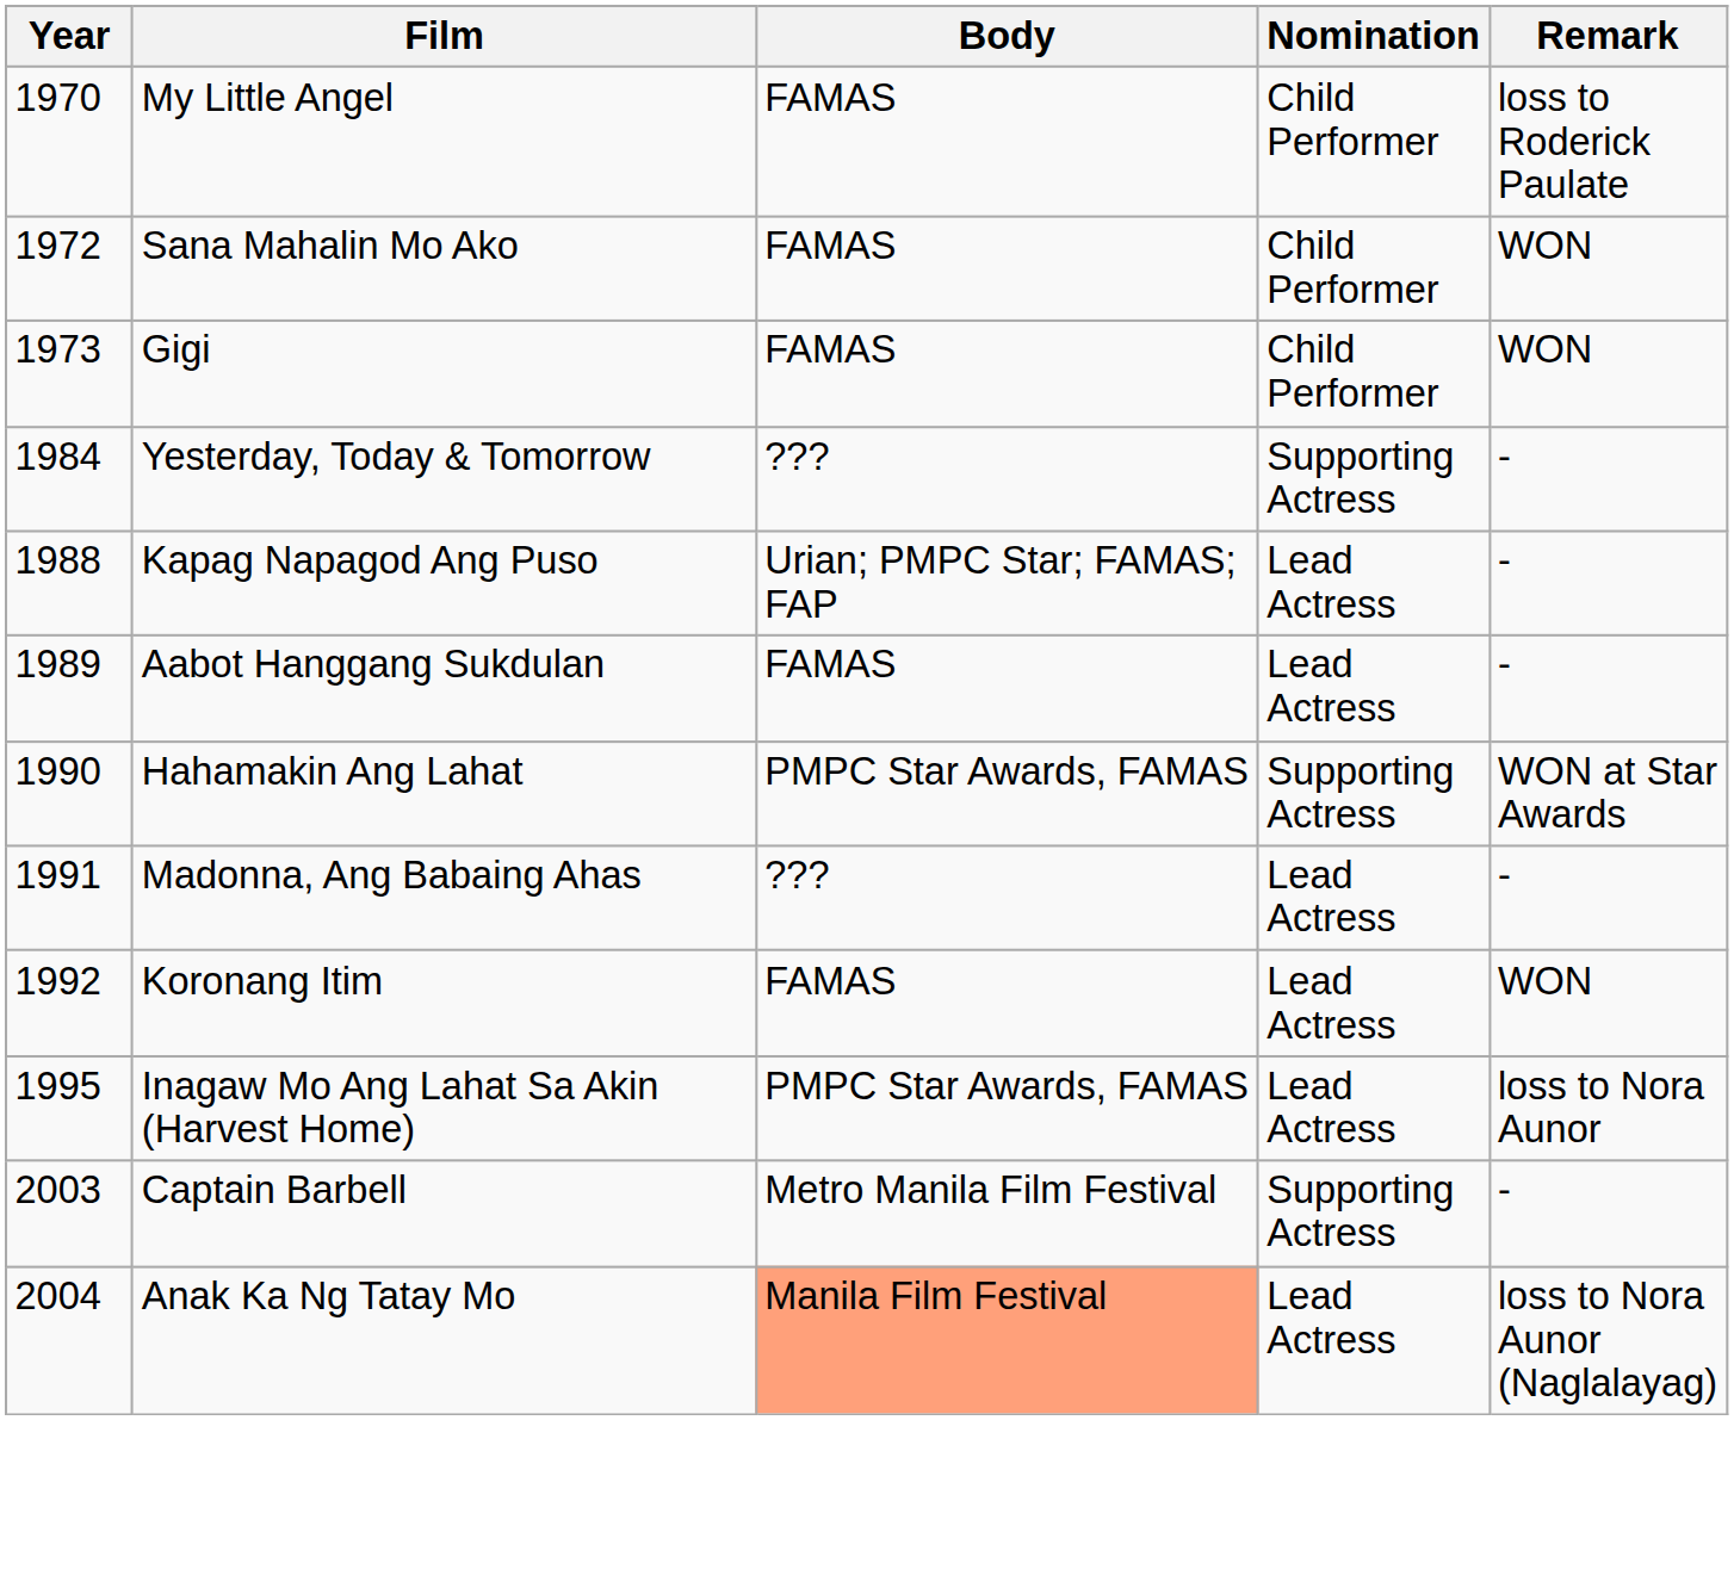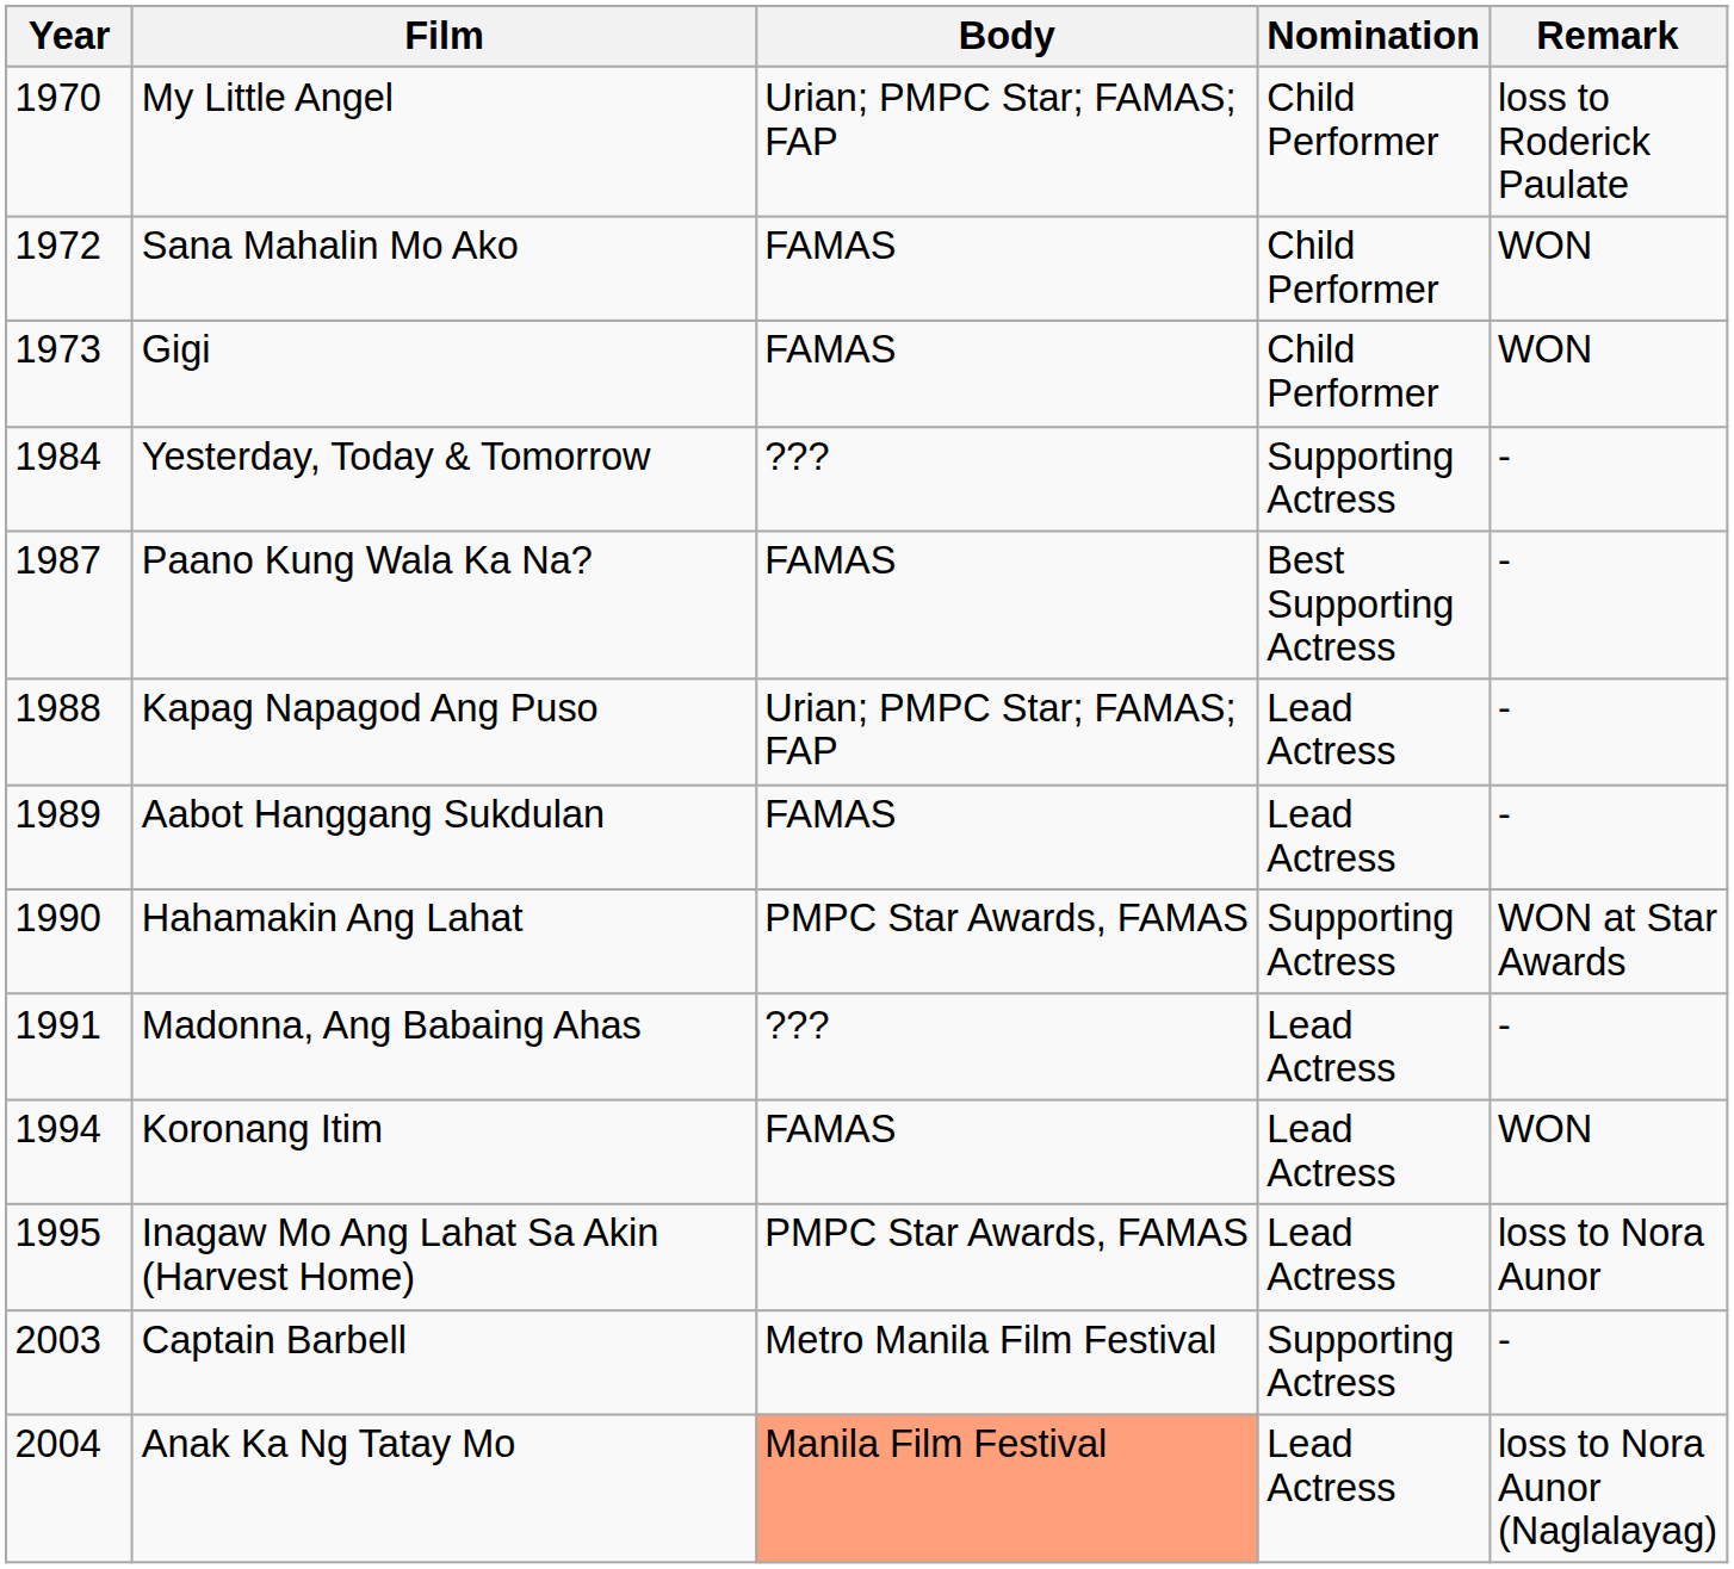My Little Angel | Body: FAMAS -> Urian; PMPC Star; FAMAS; FAP
+ row: 1987 | Paano Kung Wala Ka Na? | FAMAS | Best Supporting Actress | -
Koronang Itim | Year: 1992 -> 1994
